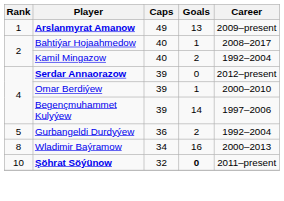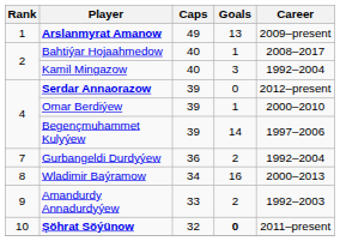Kamil Mingazow | Goals: 2 -> 3
Gurbangeldi Durdyýew | Rank: 5 -> 7
+ row: 9 | Amandurdy Annadurdyýew | 33 | 2 | 1992–2003
